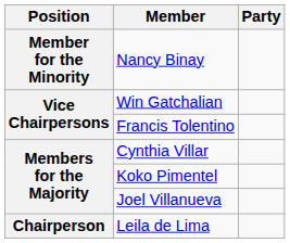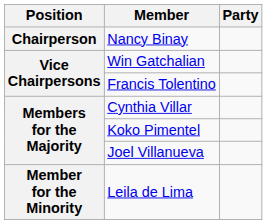Nancy Binay | Position: Member for the Minority -> Chairperson
Leila de Lima | Position: Chairperson -> Member for the Minority
